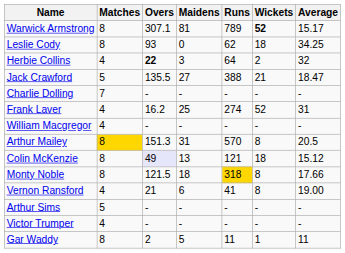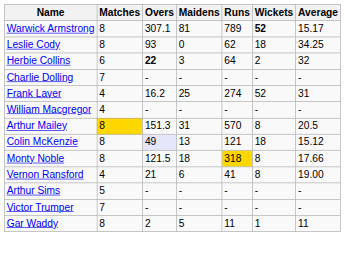Herbie Collins | Matches: 4 -> 6
- row: Jack Crawford | 5 | 135.5 | 27 | 388 | 21 | 18.47
Victor Trumper | Matches: 4 -> 7
